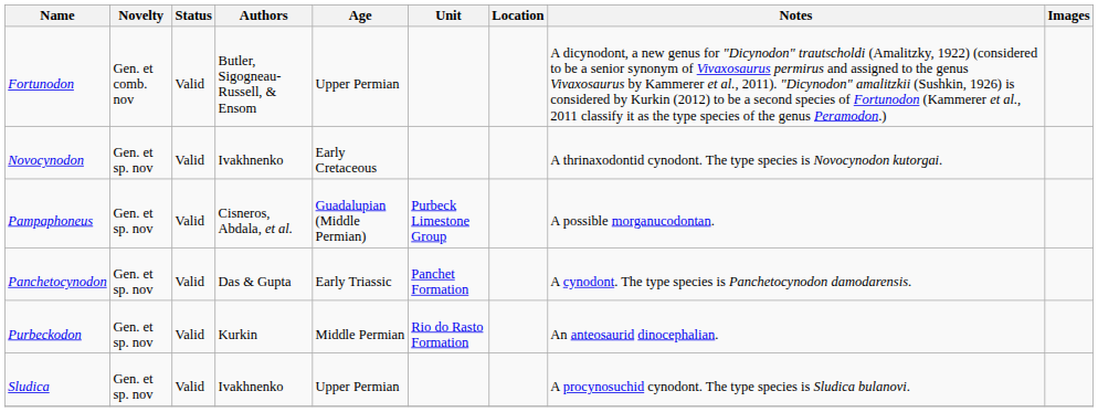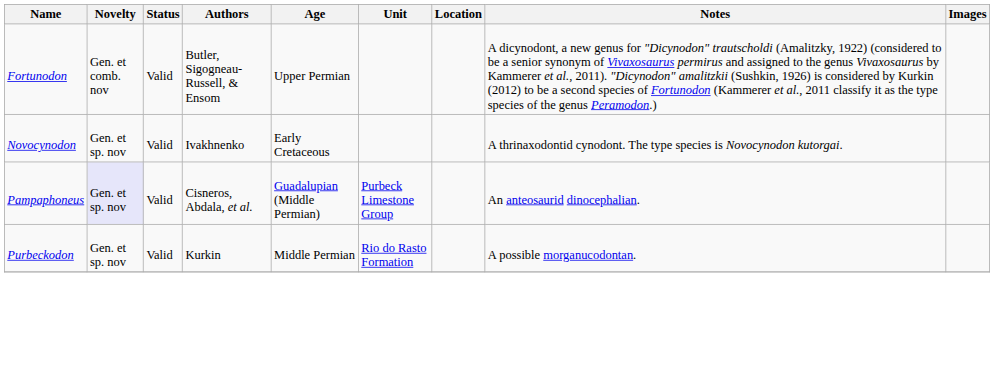Pampaphoneus | Novelty: no background -> lavender background
Pampaphoneus | Notes: A possible morganucodontan. -> An anteosaurid dinocephalian.
- row: Panchetocynodon | Gen. et sp. nov | Valid | Das & Gupta | Early Triassic | Panchet Formation | A cynodont. The type species is Panchetocynodon damodarensis.
Purbeckodon | Notes: An anteosaurid dinocephalian. -> A possible morganucodontan.
- row: Sludica | Gen. et sp. nov | Valid | Ivakhnenko | Upper Permian | A procynosuchid cynodont. The type species is Sludica bulanovi.
